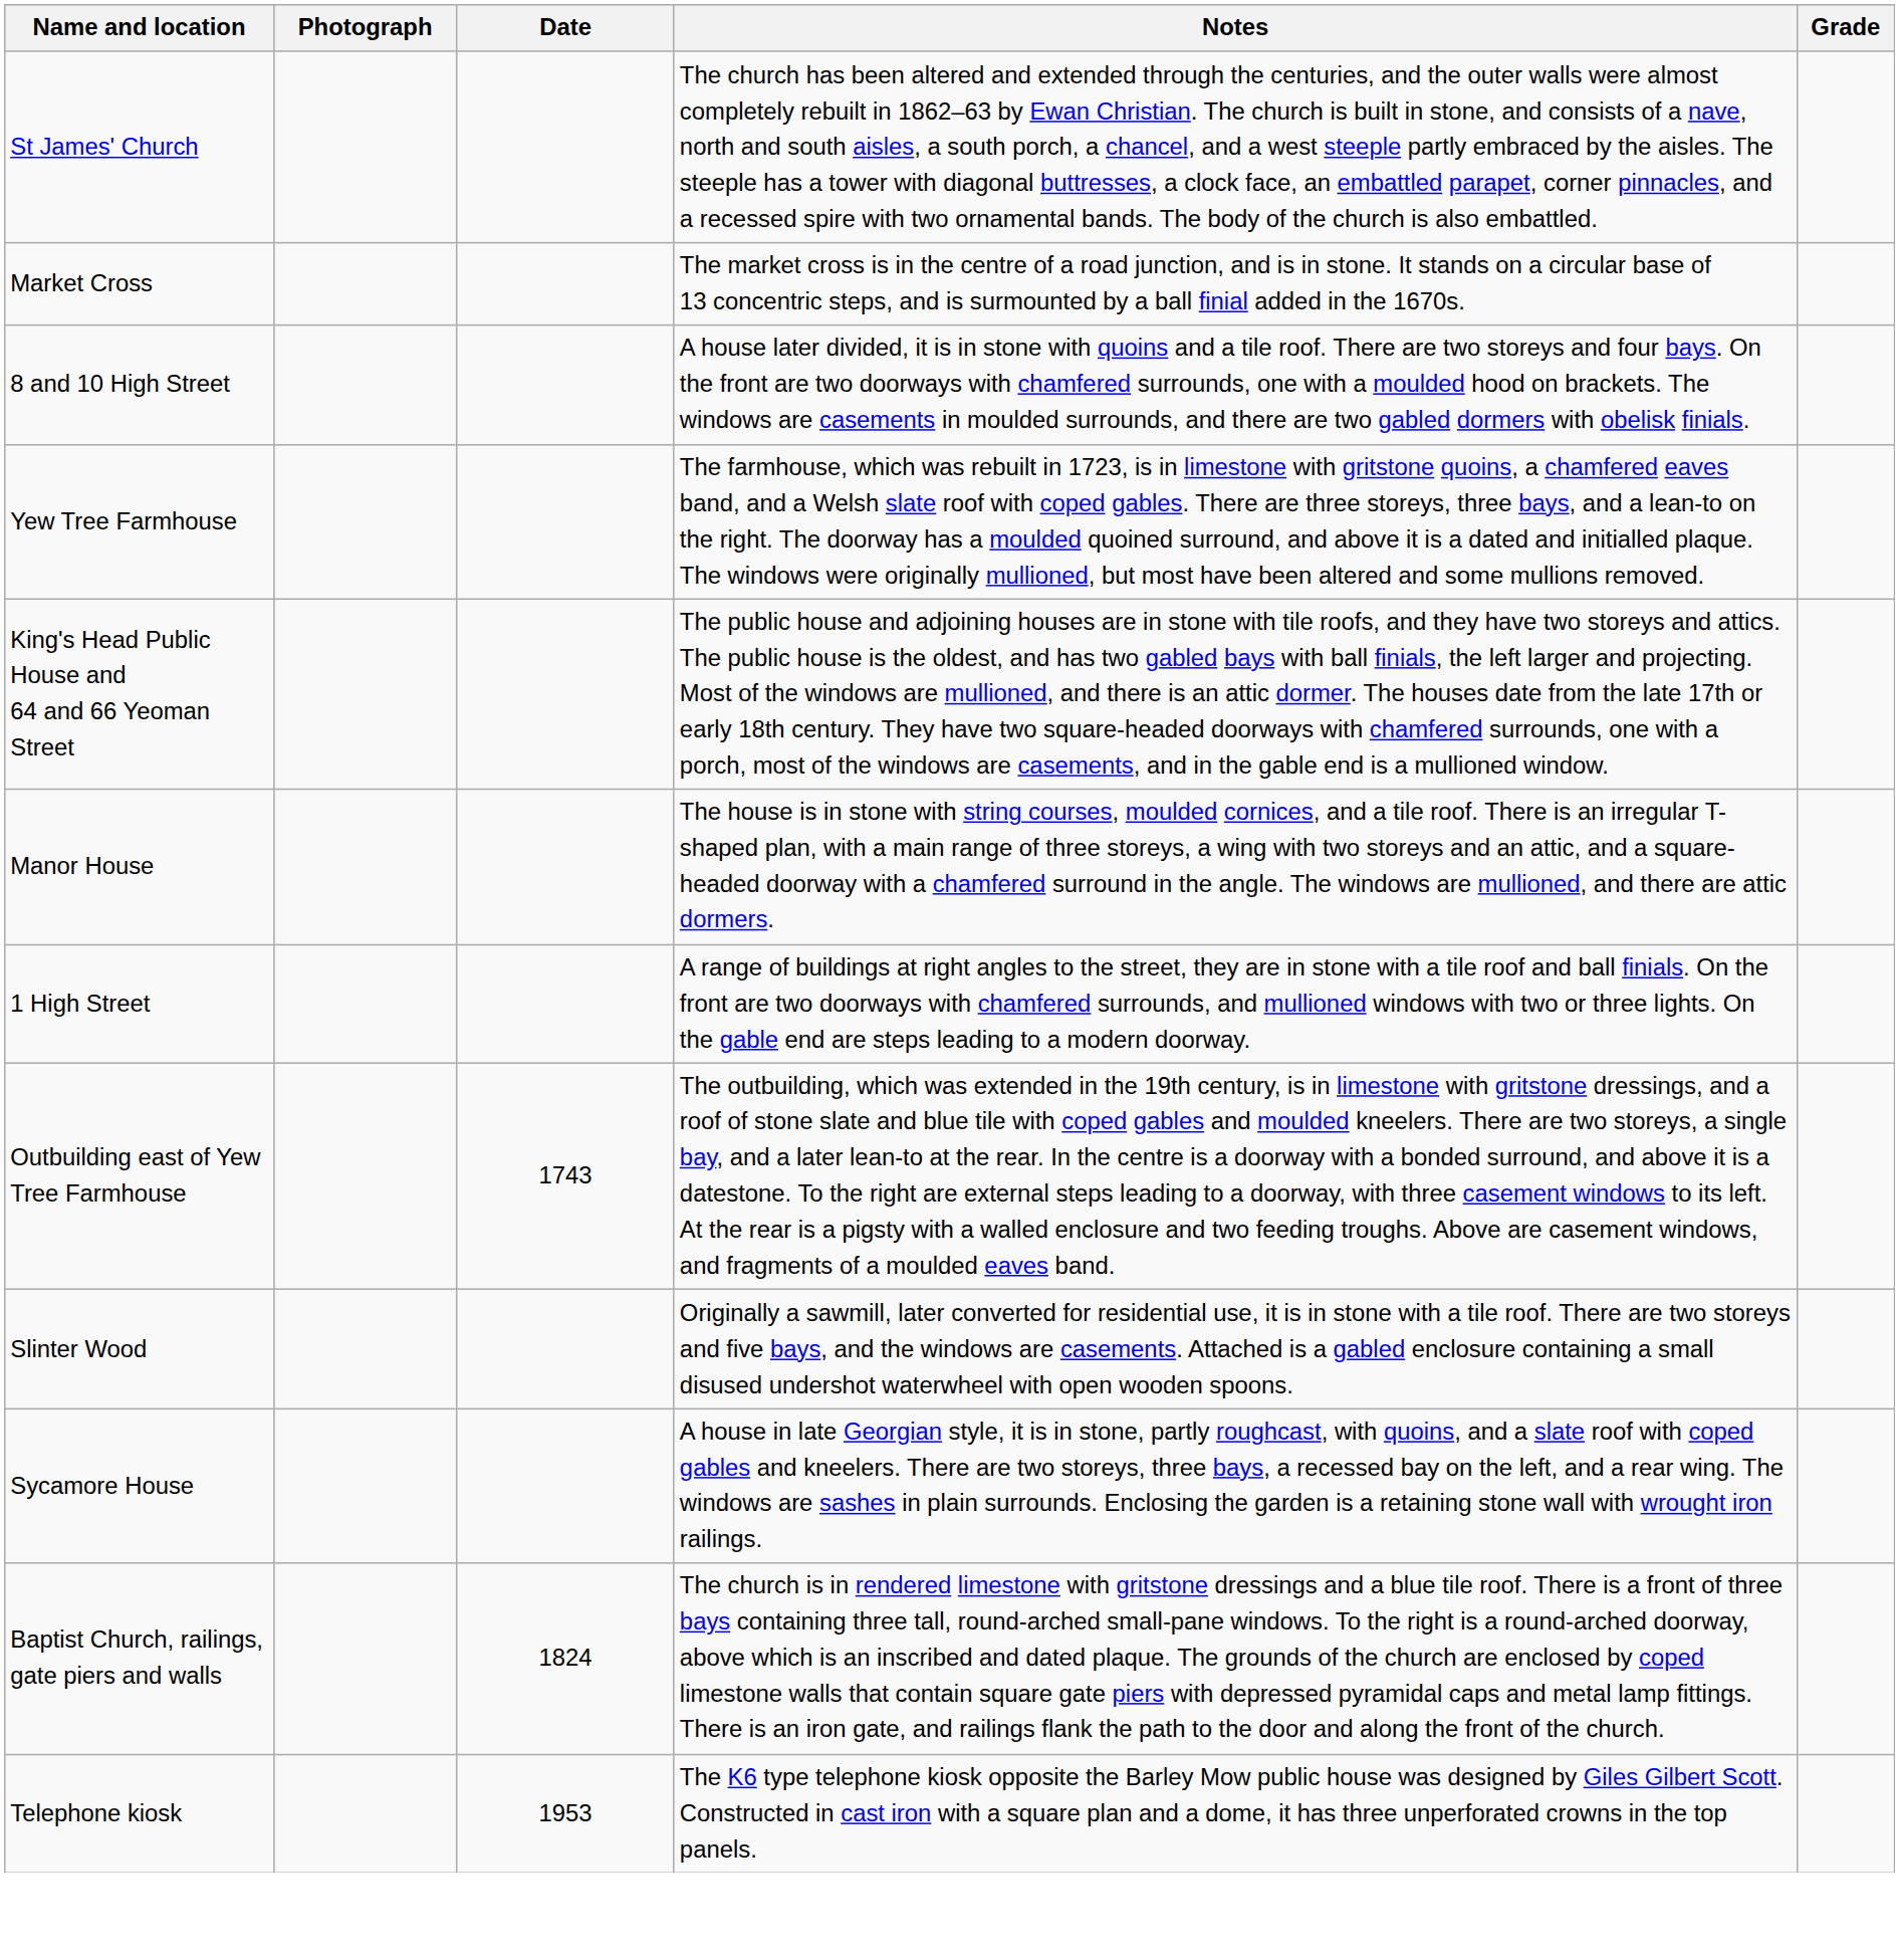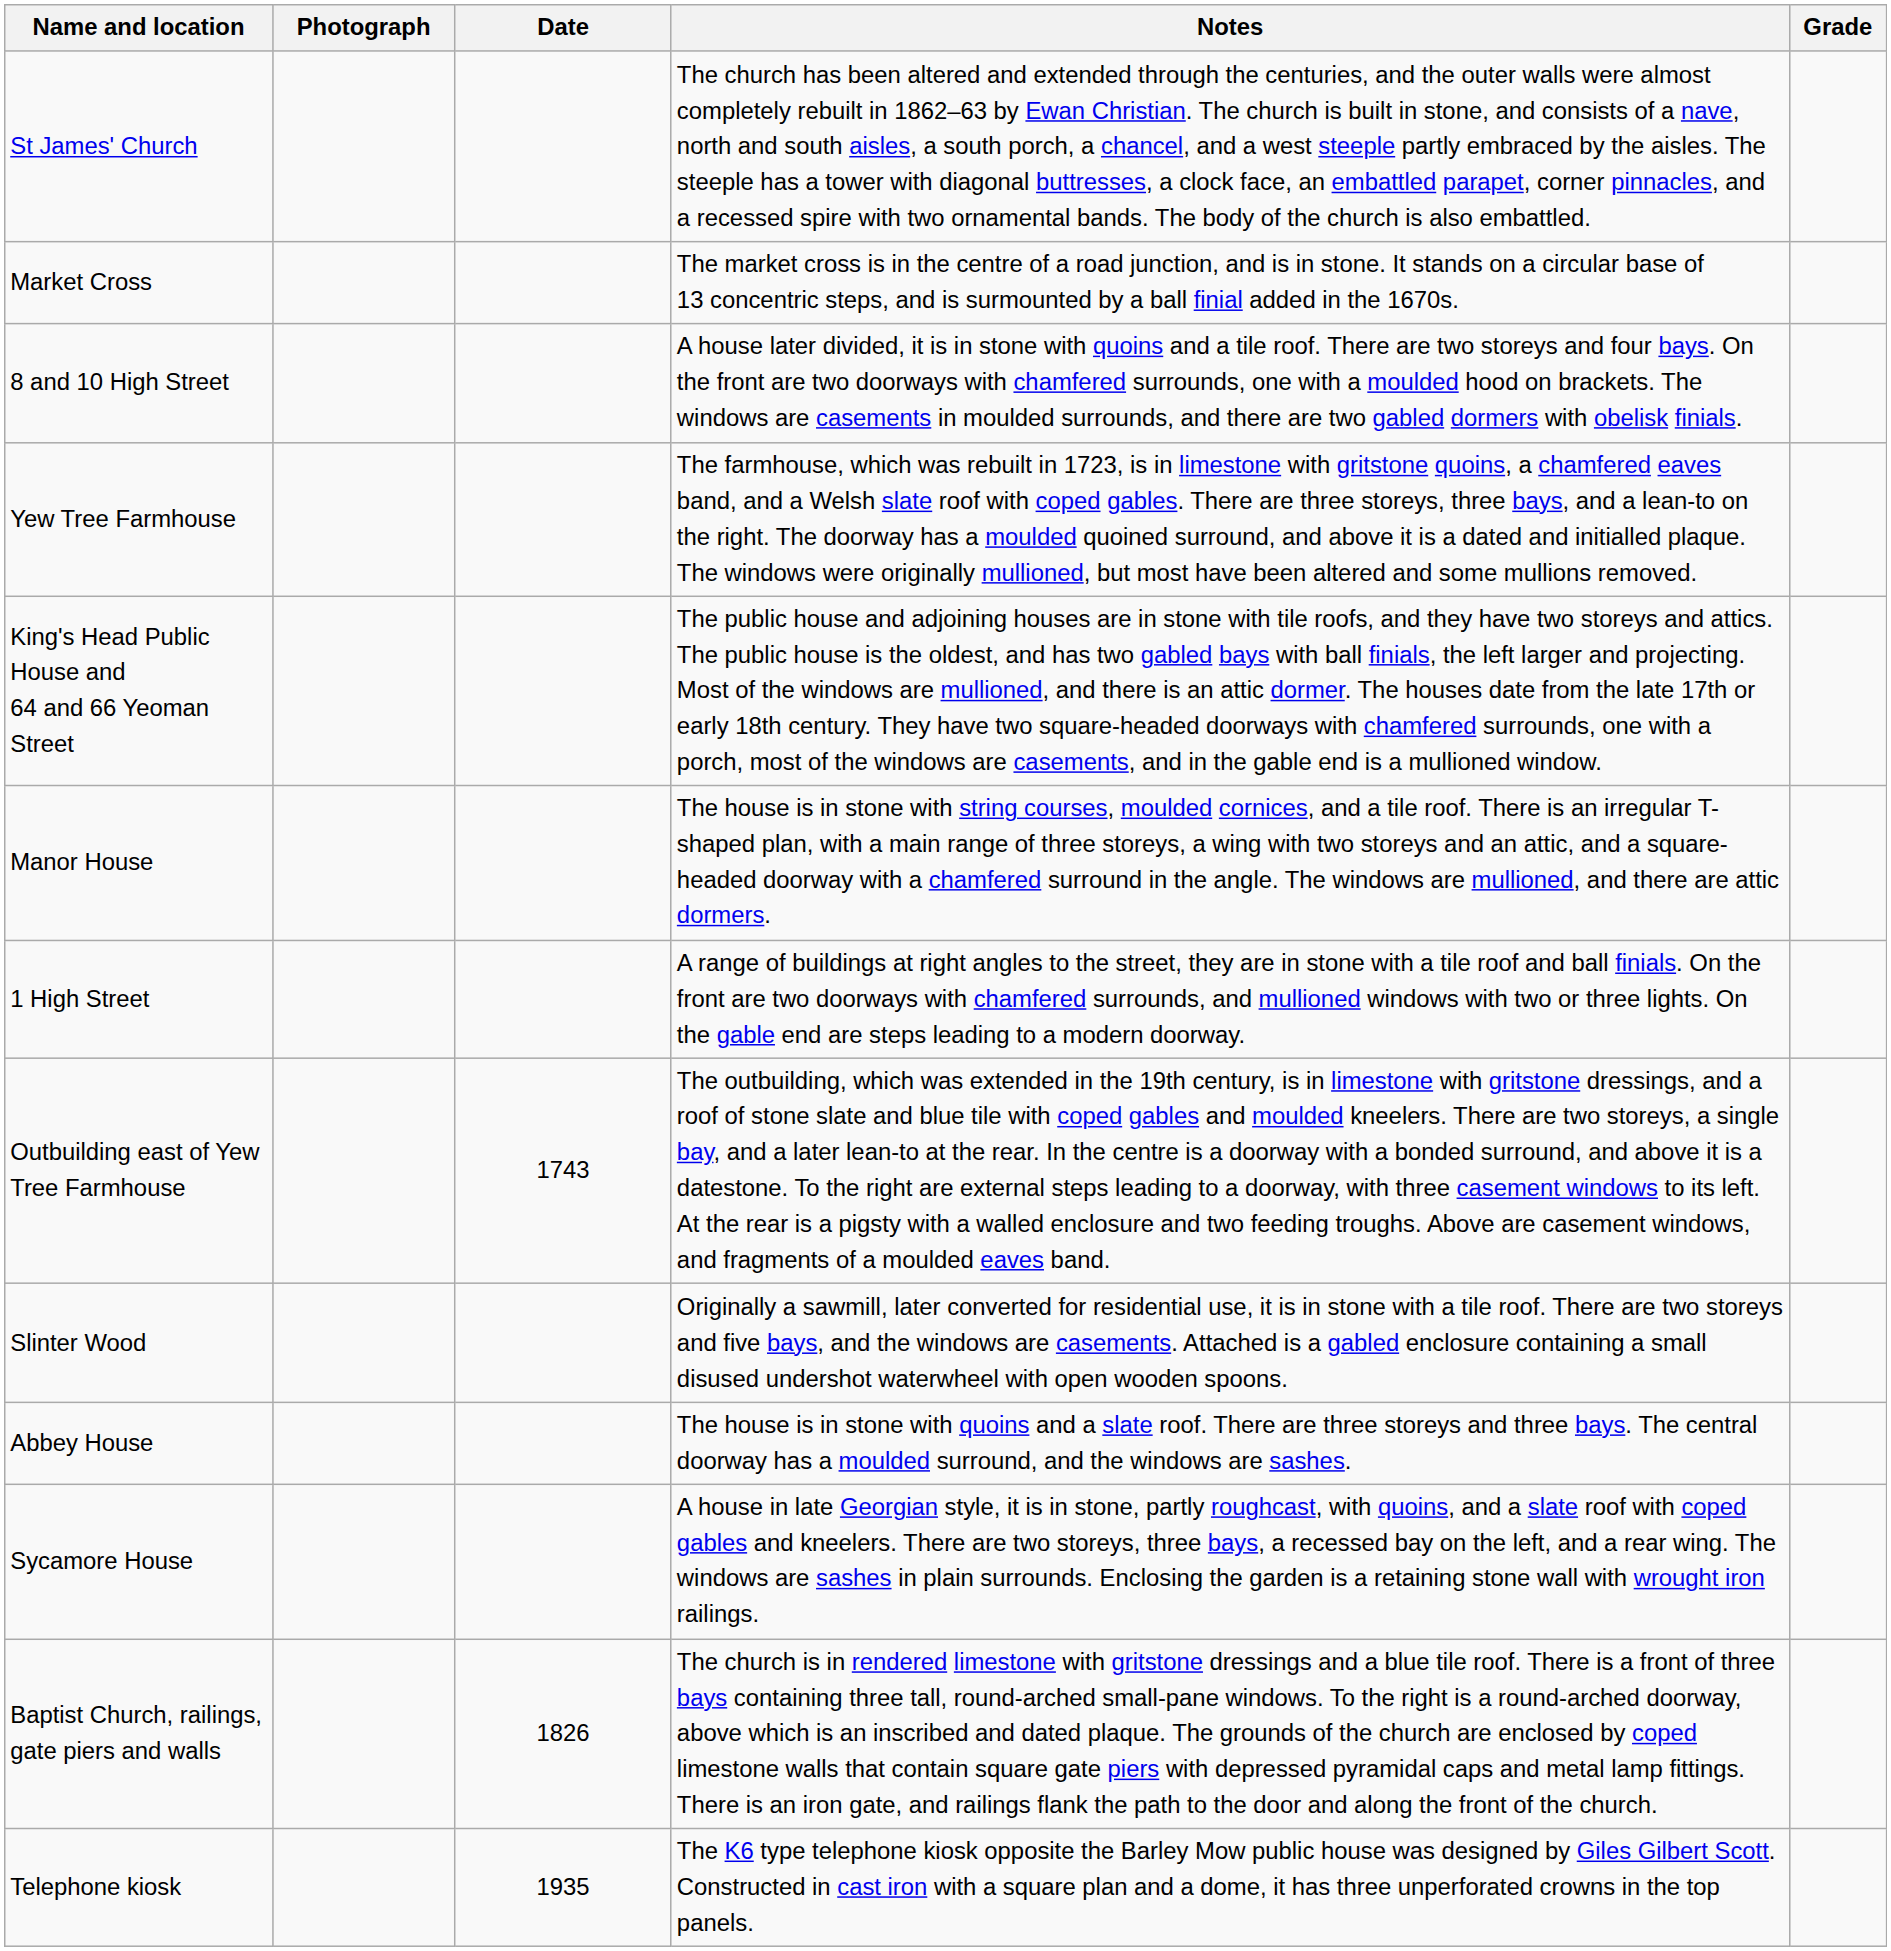+ row: Abbey House | The house is in stone with quoins and a slate roof. There are three storeys and three bays. The central doorway has a moulded surround, and the windows are sashes.
Baptist Church, railings, gate piers and walls | Date: 1824 -> 1826
Telephone kiosk | Date: 1953 -> 1935
